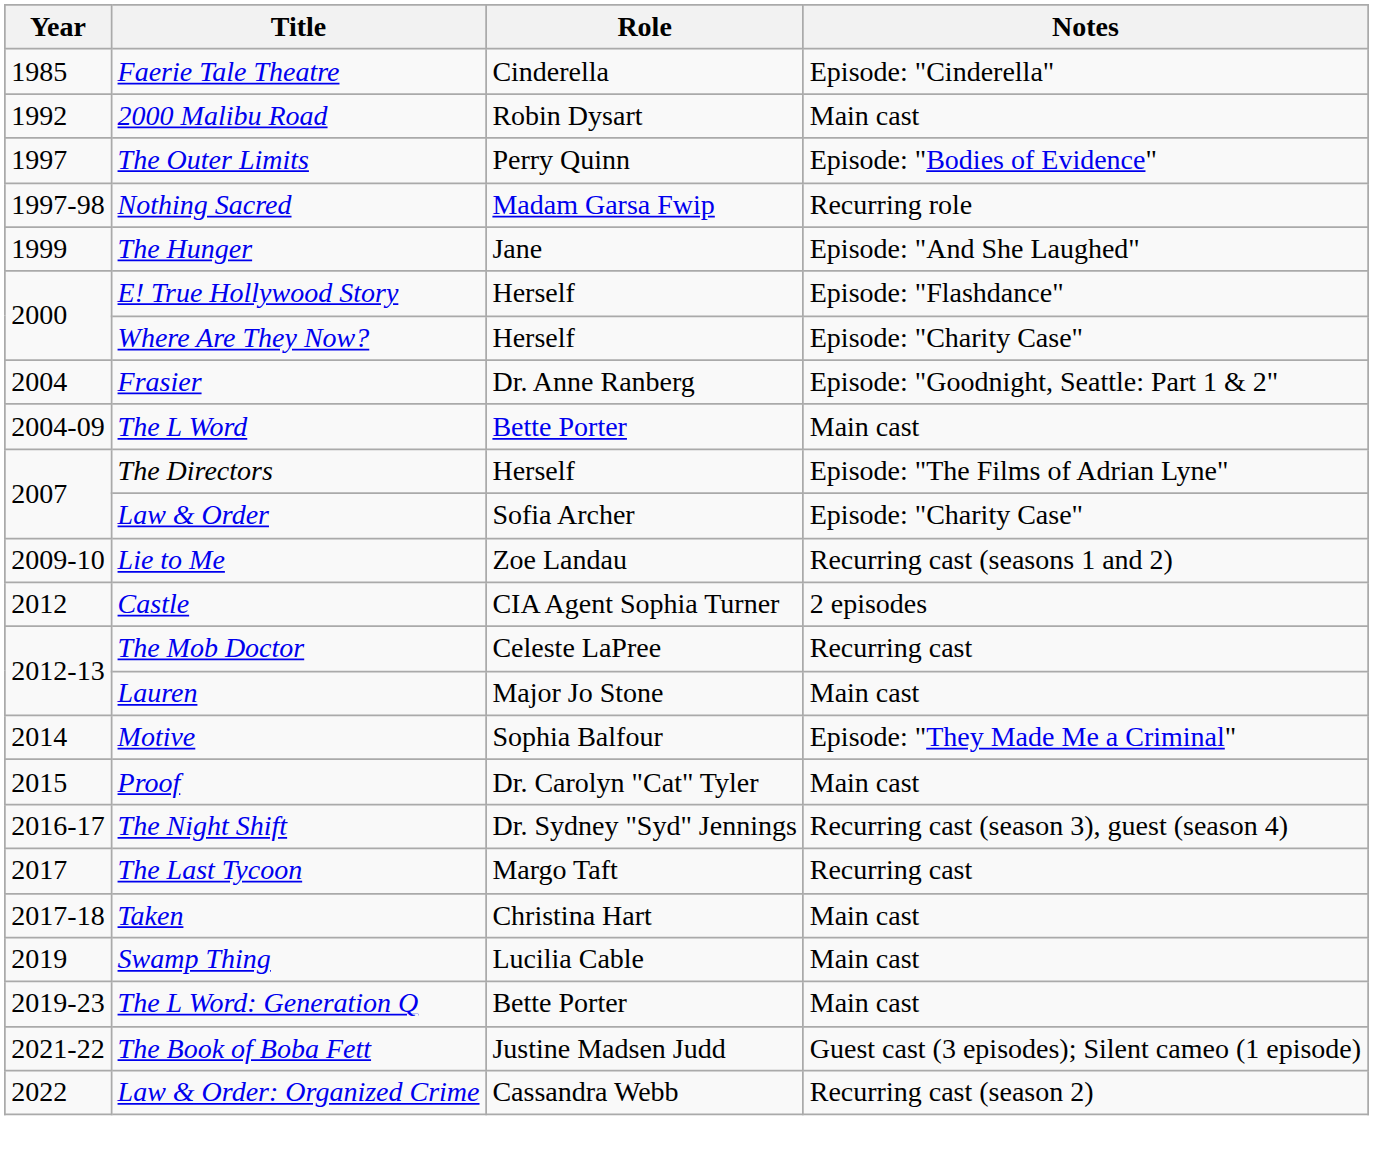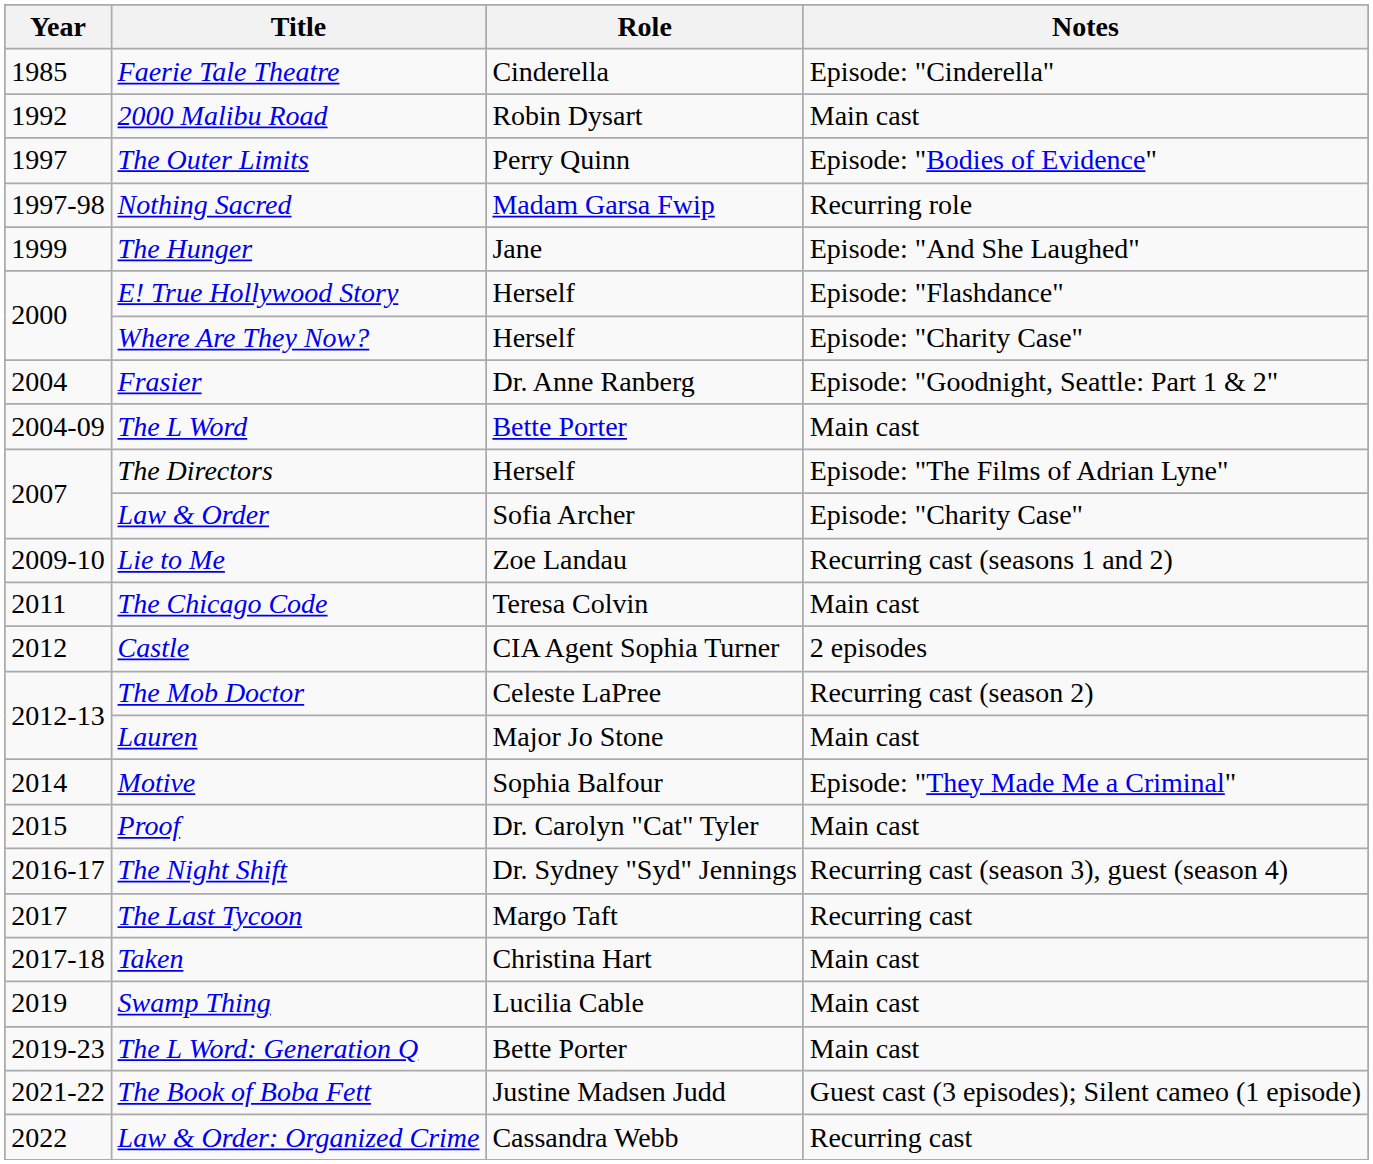+ row: 2011 | The Chicago Code | Teresa Colvin | Main cast
The Mob Doctor | Notes: Recurring cast -> Recurring cast (season 2)
Law & Order: Organized Crime | Notes: Recurring cast (season 2) -> Recurring cast
